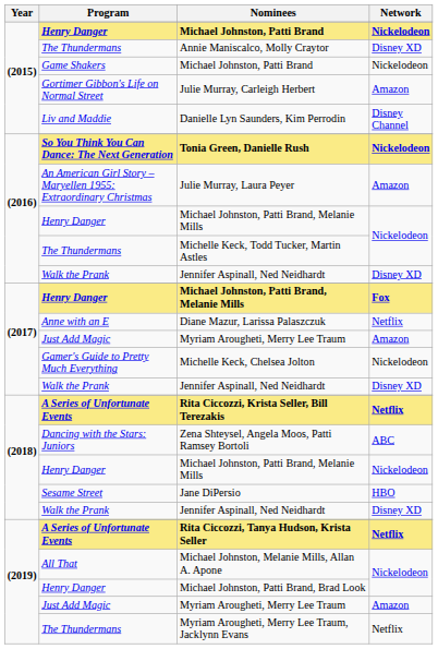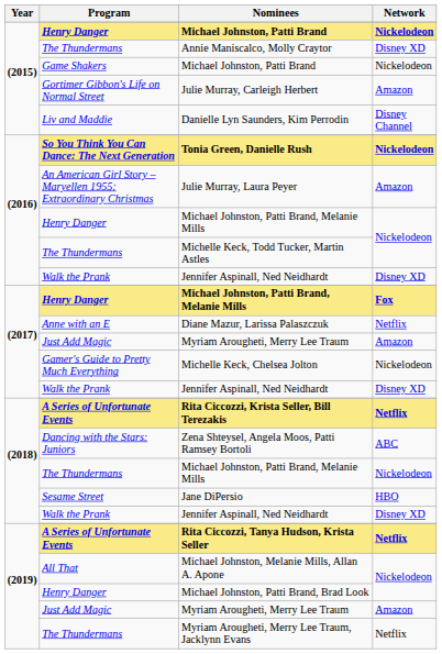(2018) / Michael Johnston, Patti Brand, Melanie Mills | Program: Henry Danger -> The Thundermans
